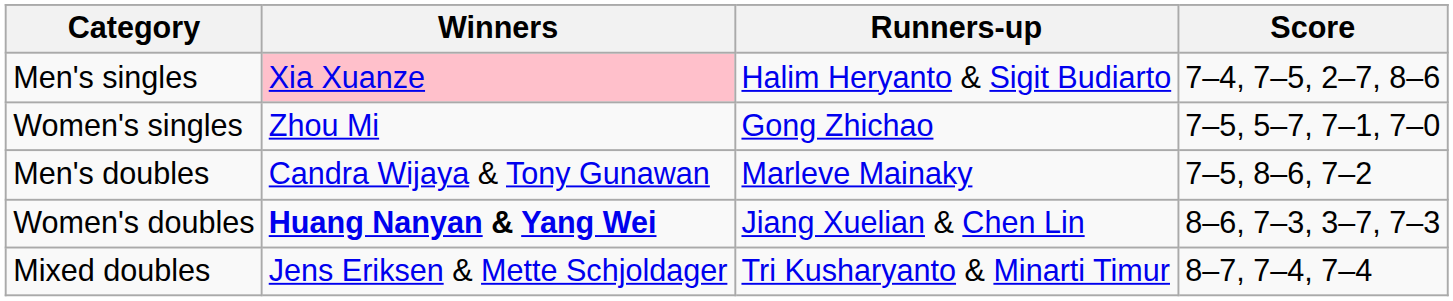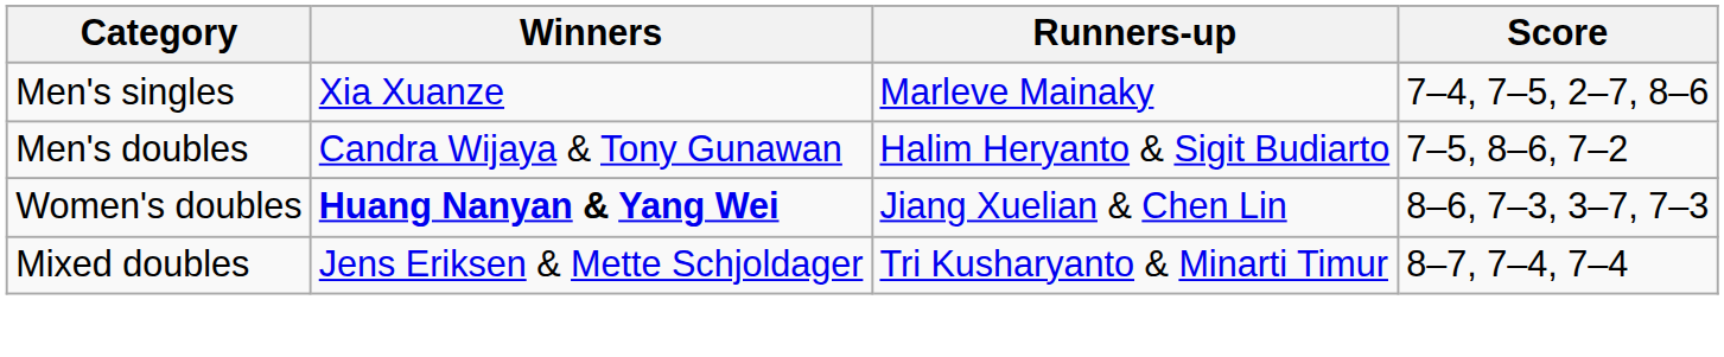Men's singles | Winners: pink background -> no background
Men's singles | Runners-up: Halim Heryanto & Sigit Budiarto -> Marleve Mainaky
- row: Women's singles | Zhou Mi | Gong Zhichao | 7–5, 5–7, 7–1, 7–0
Men's doubles | Runners-up: Marleve Mainaky -> Halim Heryanto & Sigit Budiarto
